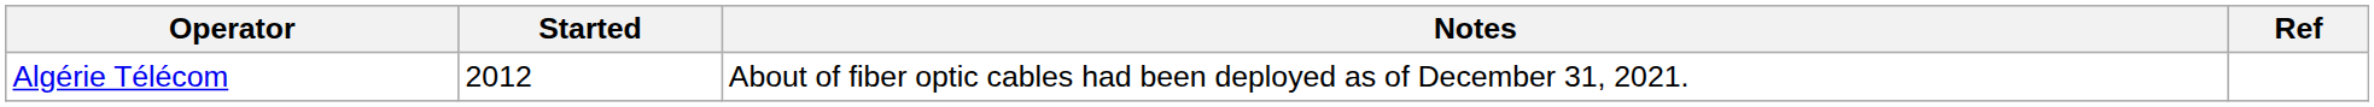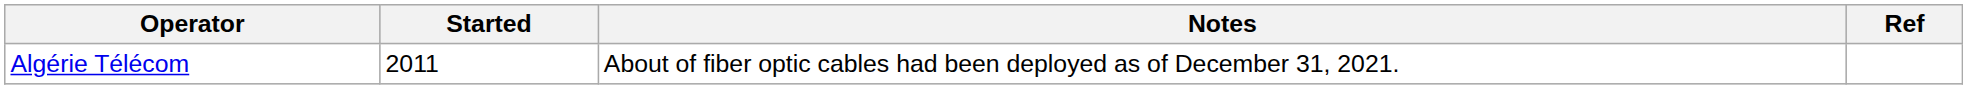Algérie Télécom | Started: 2012 -> 2011
